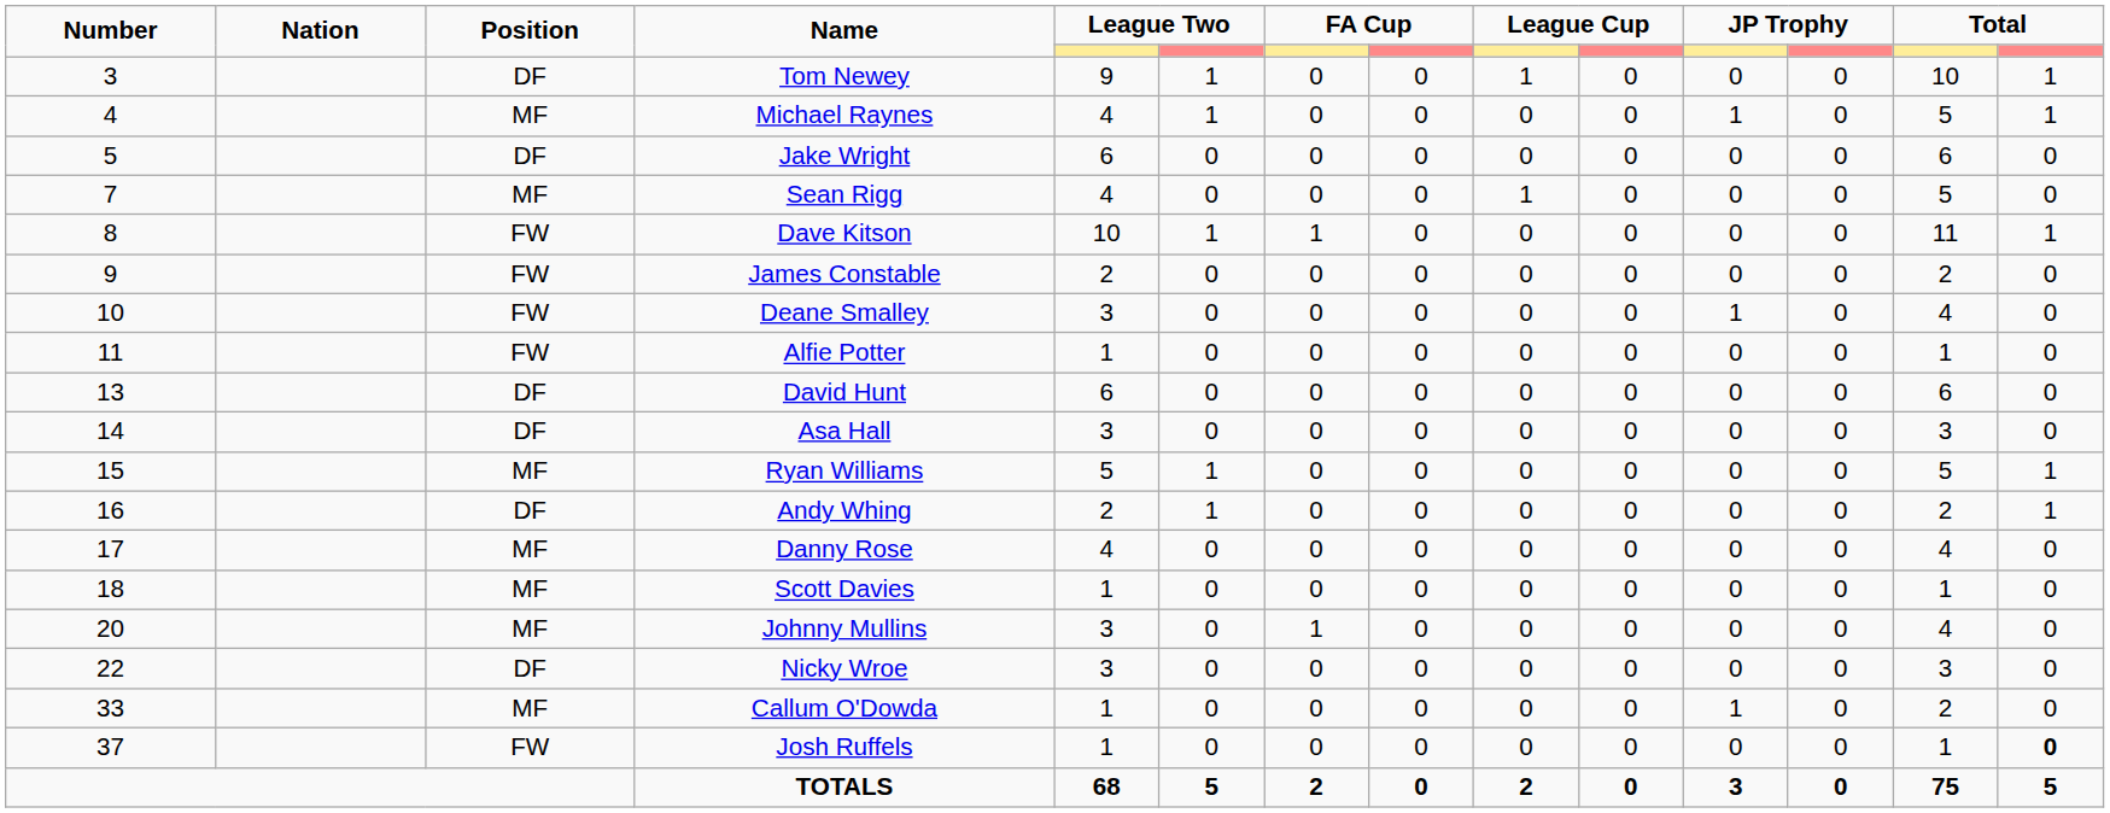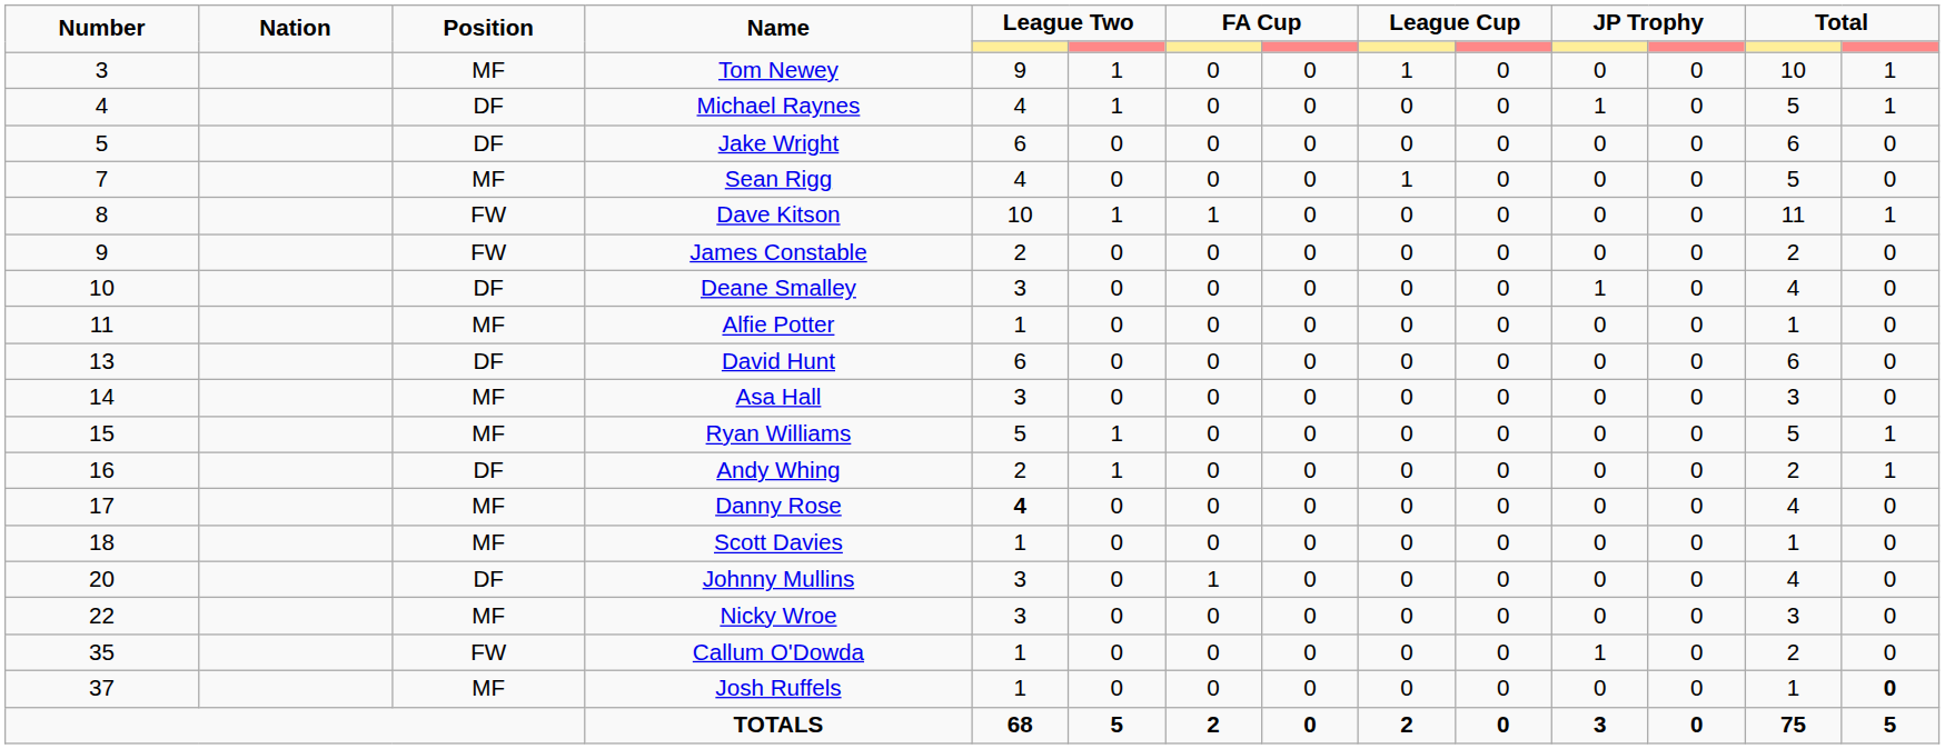Tom Newey | Position: DF -> MF
Michael Raynes | Position: MF -> DF
Deane Smalley | Position: FW -> DF
Alfie Potter | Position: FW -> MF
Asa Hall | Position: DF -> MF
Danny Rose | column 5: normal -> bold
Johnny Mullins | Position: MF -> DF
Nicky Wroe | Position: DF -> MF
Callum O'Dowda | Number: 33 -> 35
Callum O'Dowda | Position: MF -> FW
Josh Ruffels | Position: FW -> MF
